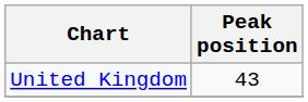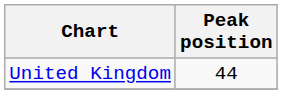United Kingdom | Peak position: 43 -> 44
